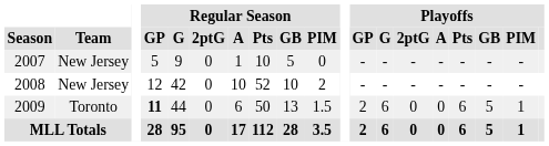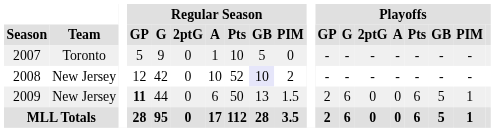2007 | Team: New Jersey -> Toronto
2008 | Regular Season / GB: no background -> lavender background
2009 | Team: Toronto -> New Jersey
